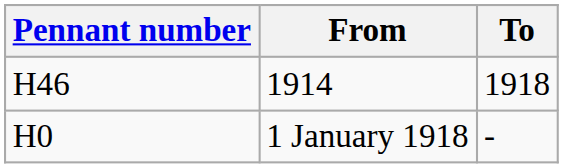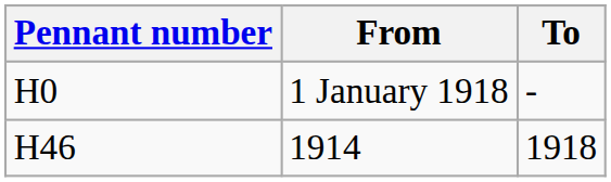rows swapped: 1914 <-> 1 January 1918
